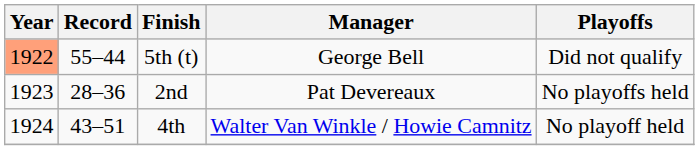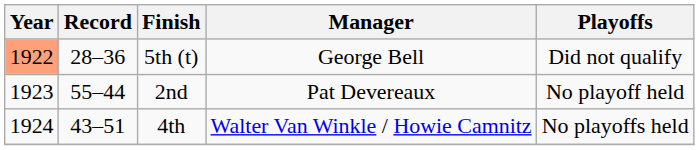5th (t) | Record: 55–44 -> 28–36
2nd | Record: 28–36 -> 55–44
2nd | Playoffs: No playoffs held -> No playoff held
4th | Playoffs: No playoff held -> No playoffs held
